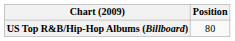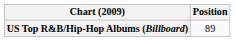US Top R&B/Hip-Hop Albums (Billboard) | Position: 80 -> 89
